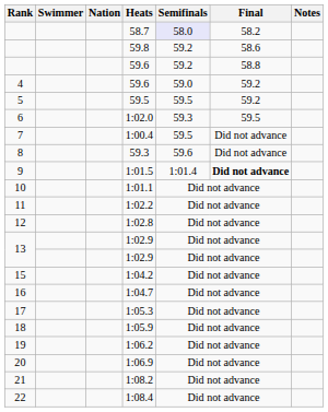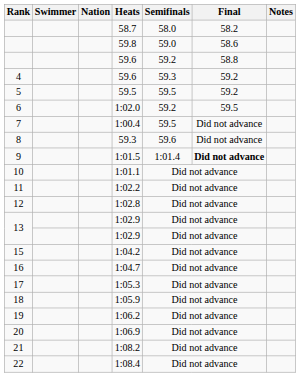58.7 | Semifinals: lavender background -> no background
59.8 | Semifinals: 59.2 -> 59.0
4 / 59.6 | Semifinals: 59.0 -> 59.3
1:02.0 | Semifinals: 59.3 -> 59.2
